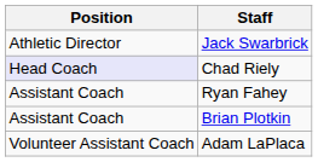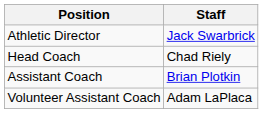Chad Riely | Position: lavender background -> no background
- row: Assistant Coach | Ryan Fahey
